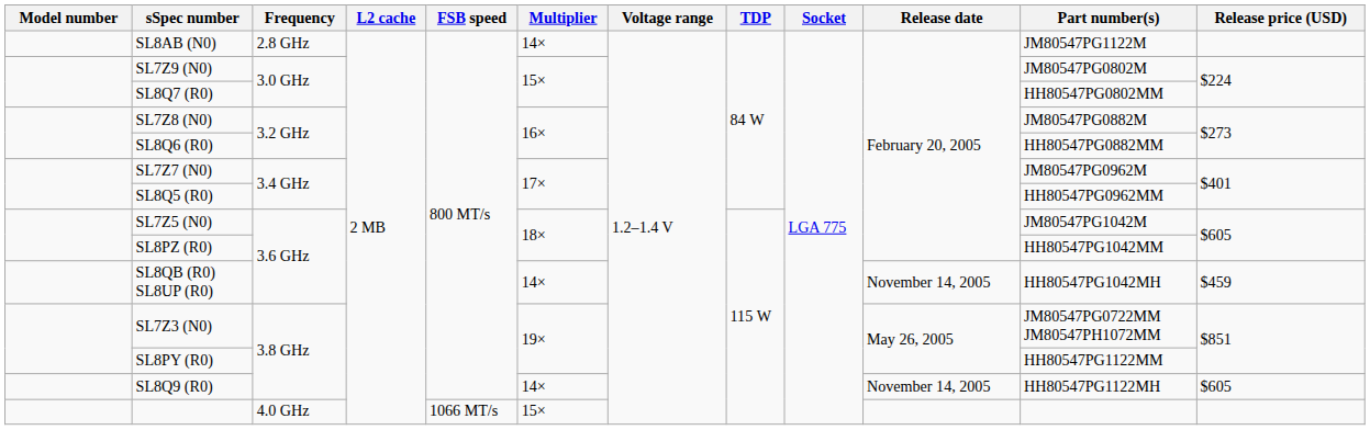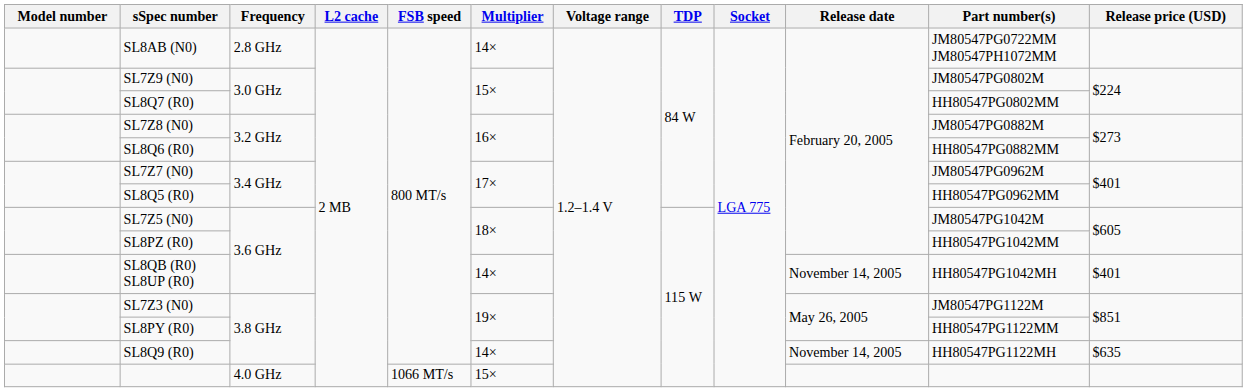SL8AB (N0) | Part number(s): JM80547PG1122M -> JM80547PG0722MM JM80547PH1072MM
SL8QB (R0) SL8UP (R0) | Release price (USD): $459 -> $401
SL7Z3 (N0) | Part number(s): JM80547PG0722MM JM80547PH1072MM -> JM80547PG1122M
SL8Q9 (R0) | Release price (USD): $605 -> $635
